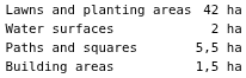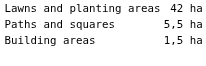- row: Water surfaces | 2 ha
